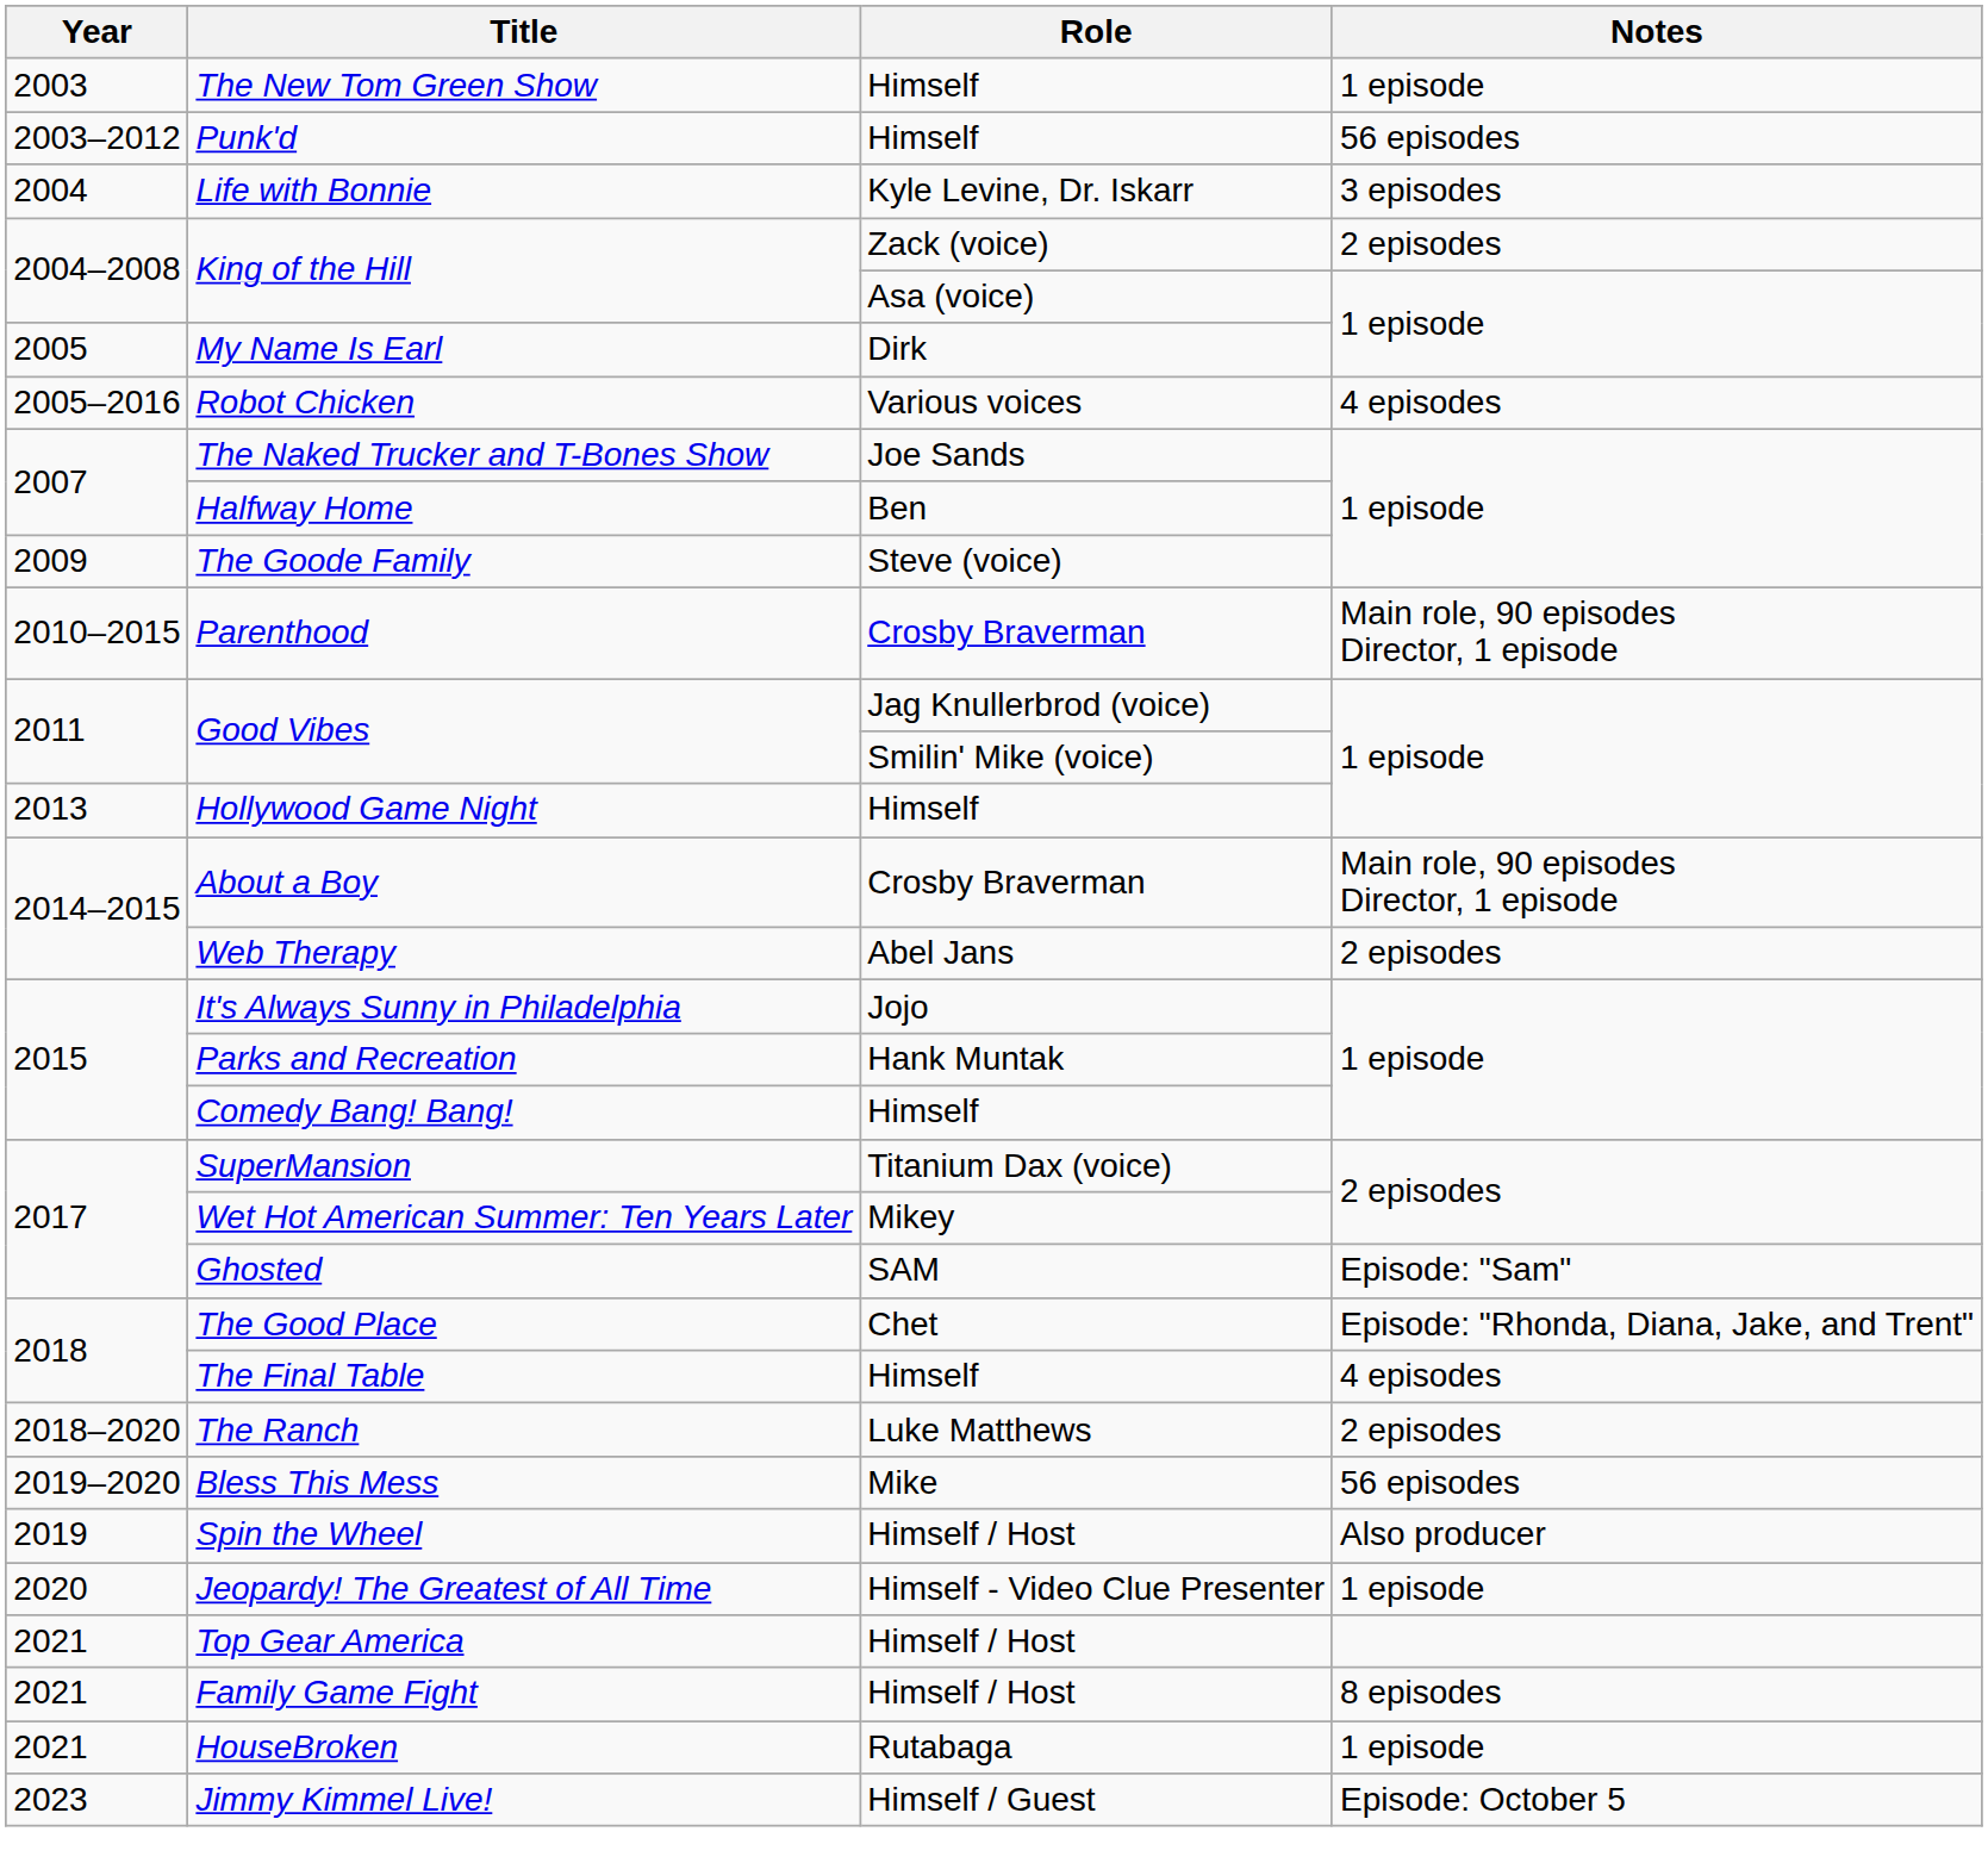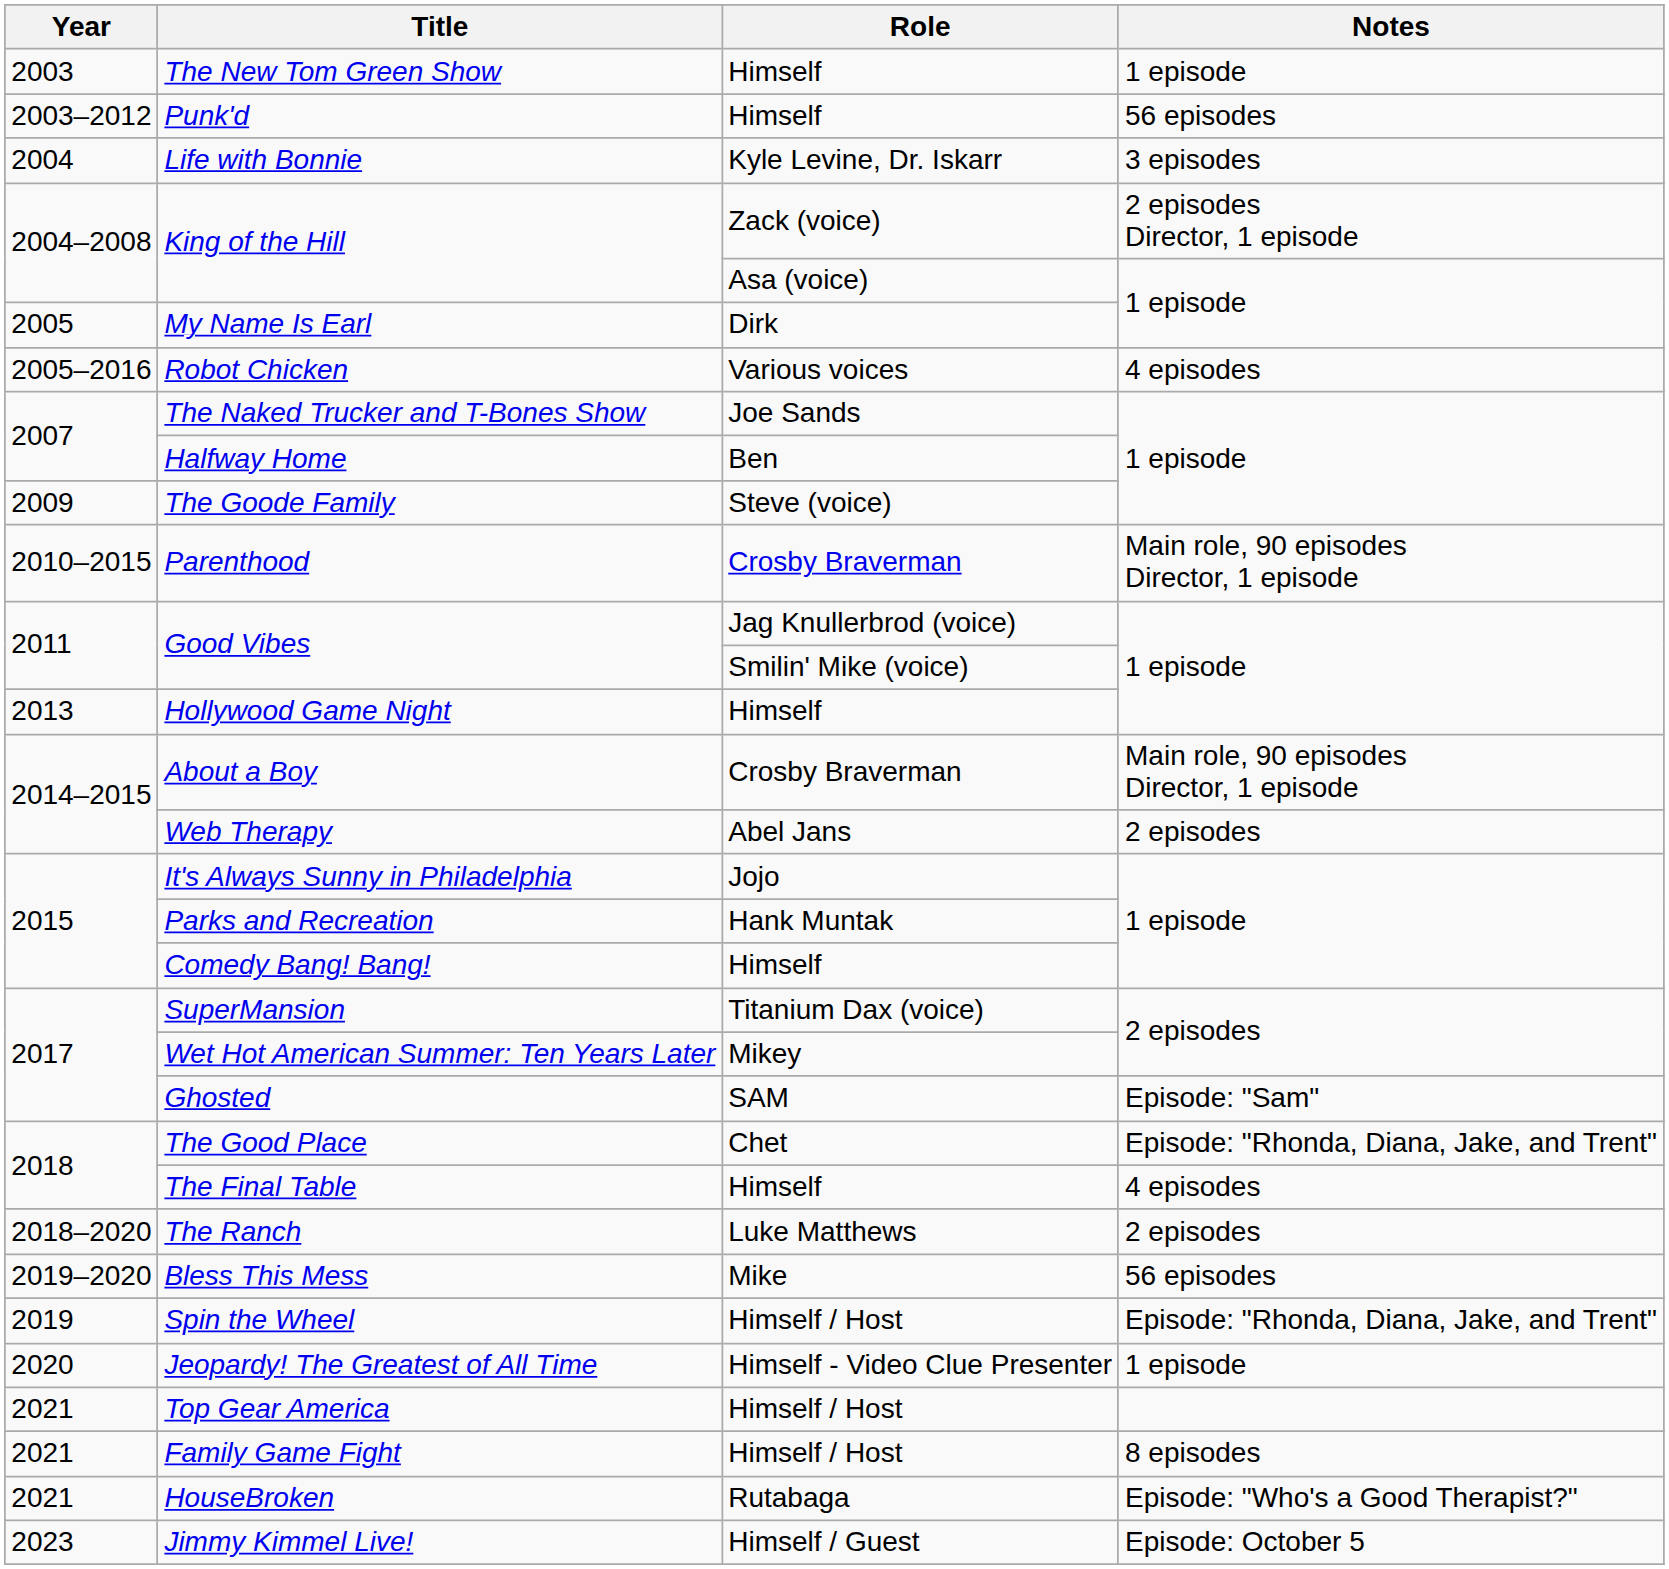King of the Hill / Zack (voice) | Notes: 2 episodes -> 2 episodes Director, 1 episode
Spin the Wheel | Notes: Also producer -> Episode: "Rhonda, Diana, Jake, and Trent"
HouseBroken | Notes: 1 episode -> Episode: "Who's a Good Therapist?"
